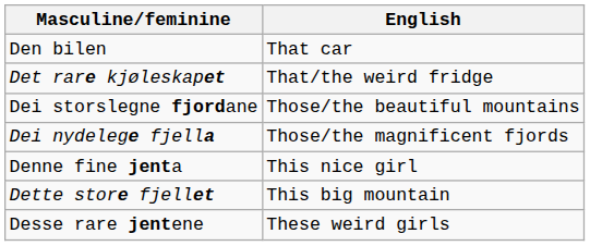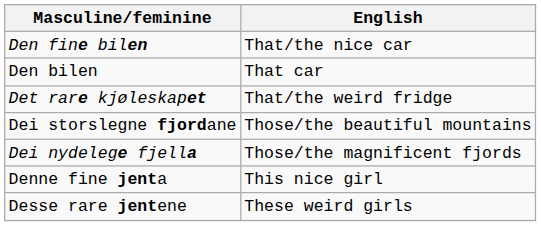+ row: Den fine bilen | That/the nice car
- row: Dette store fjellet | This big mountain
